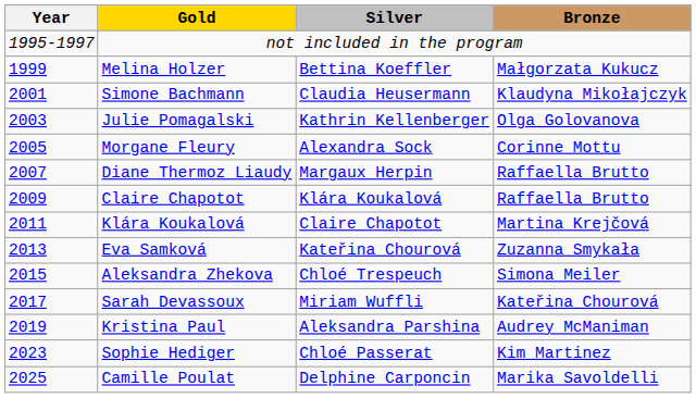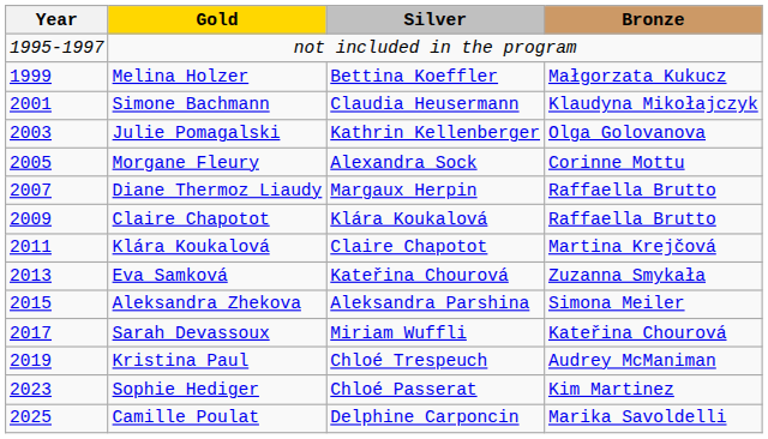Aleksandra Zhekova | Silver: Chloé Trespeuch -> Aleksandra Parshina
Kristina Paul | Silver: Aleksandra Parshina -> Chloé Trespeuch
